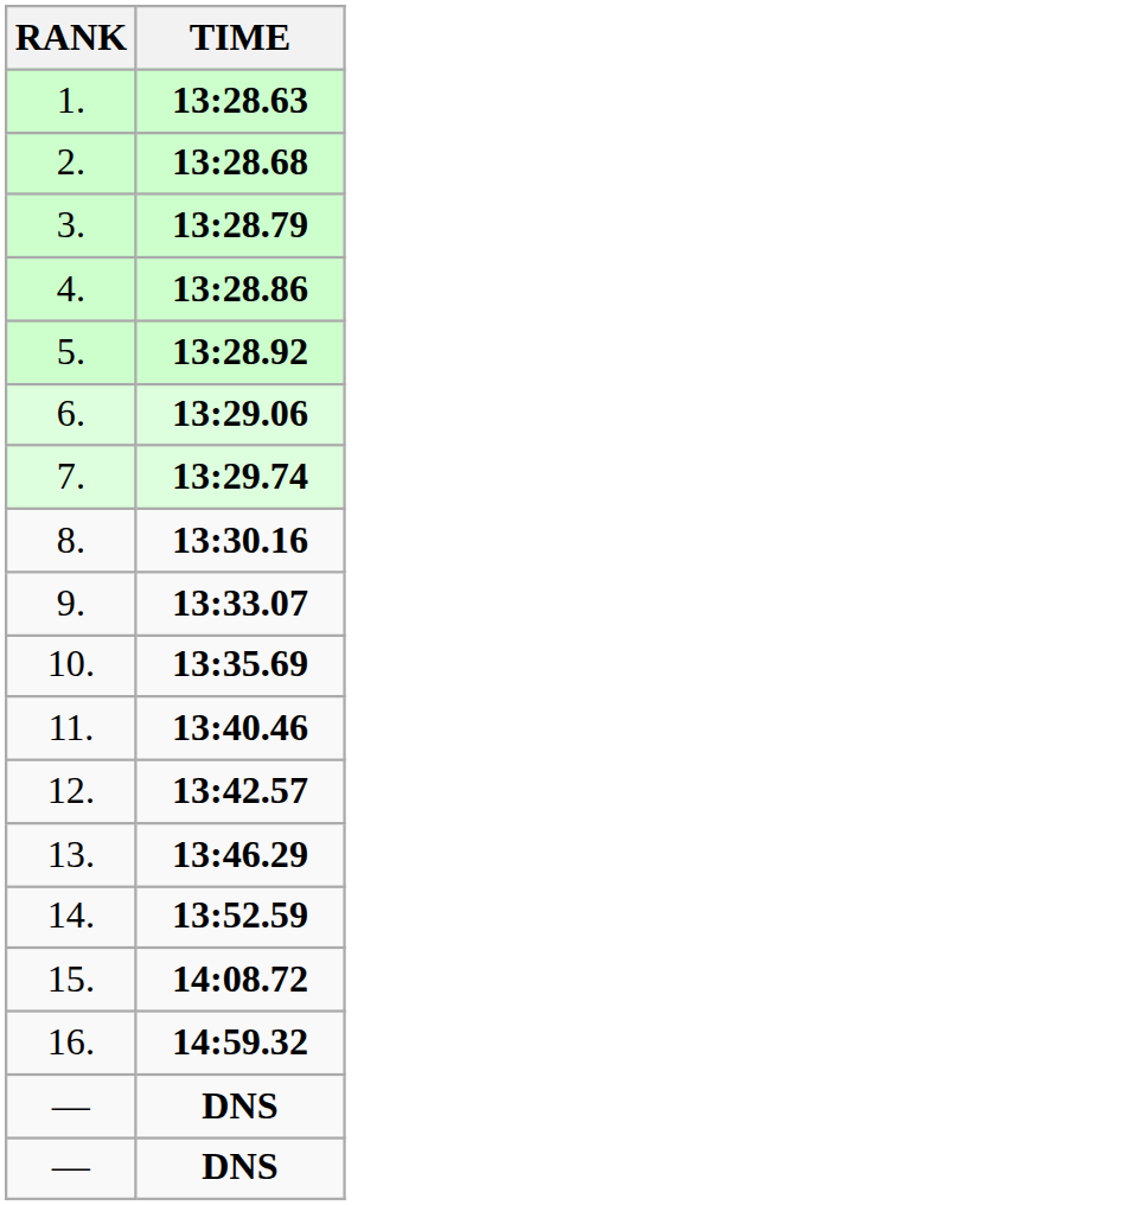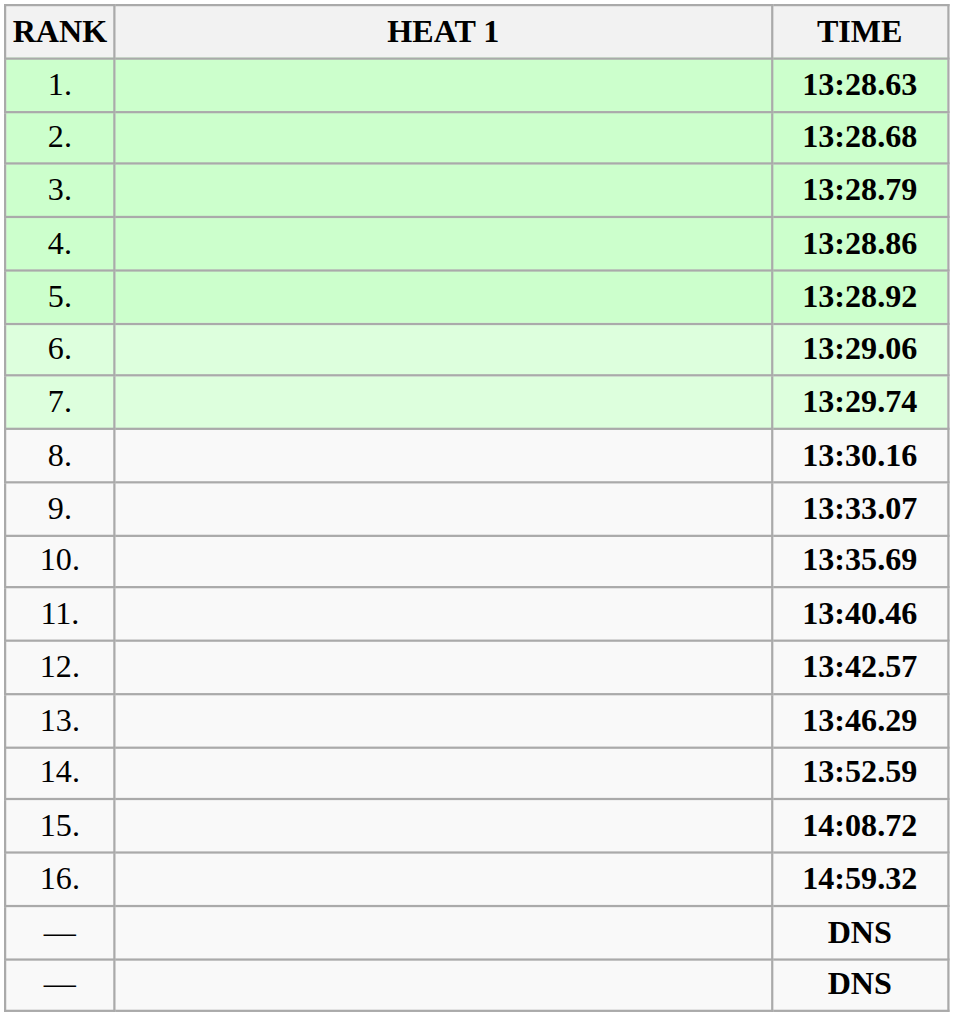+ column: HEAT 1
